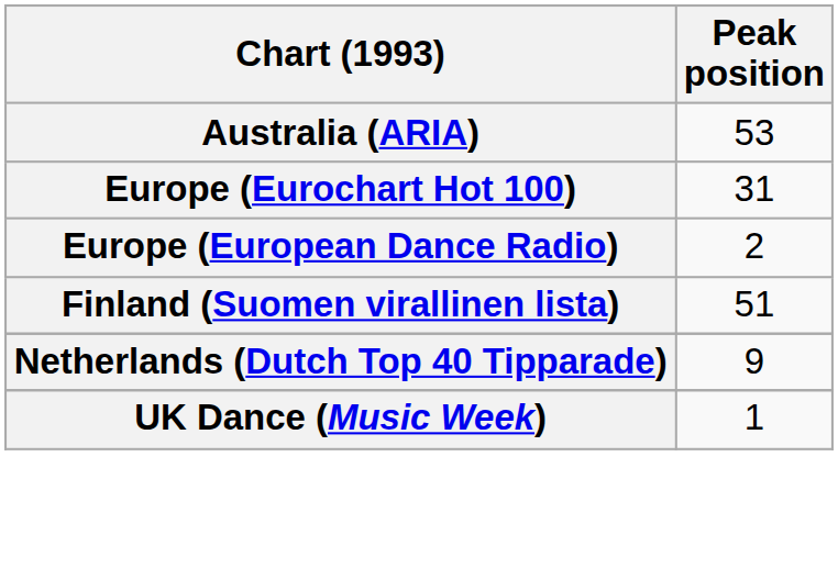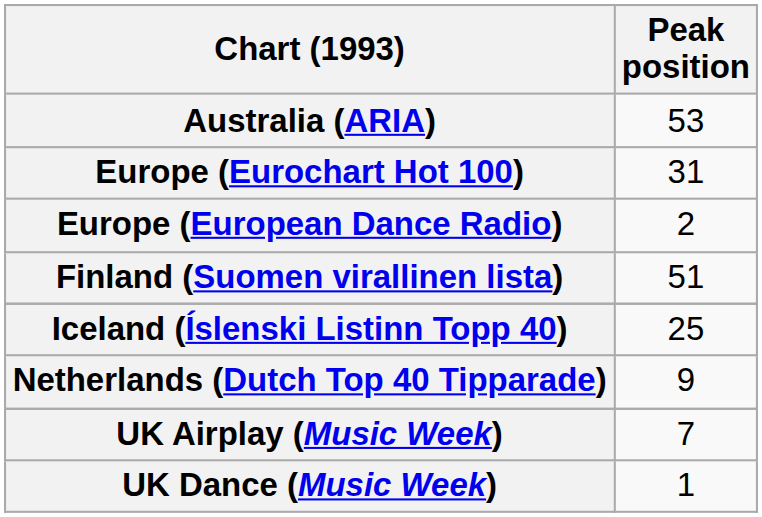+ row: Iceland (Íslenski Listinn Topp 40) | 25
+ row: UK Airplay (Music Week) | 7
